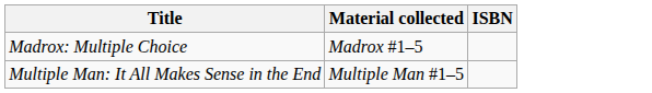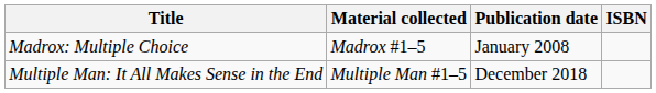+ column: Publication date | January 2008 | December 2018
